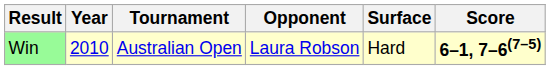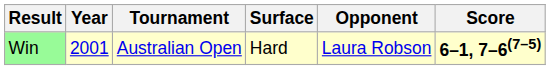columns swapped: Surface <-> Opponent
Win | Year: 2010 -> 2001
